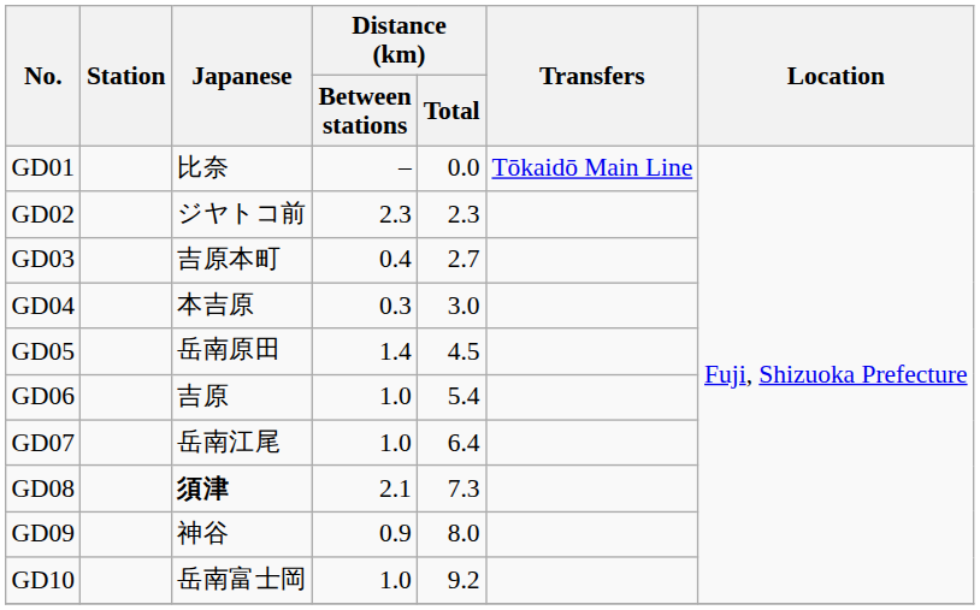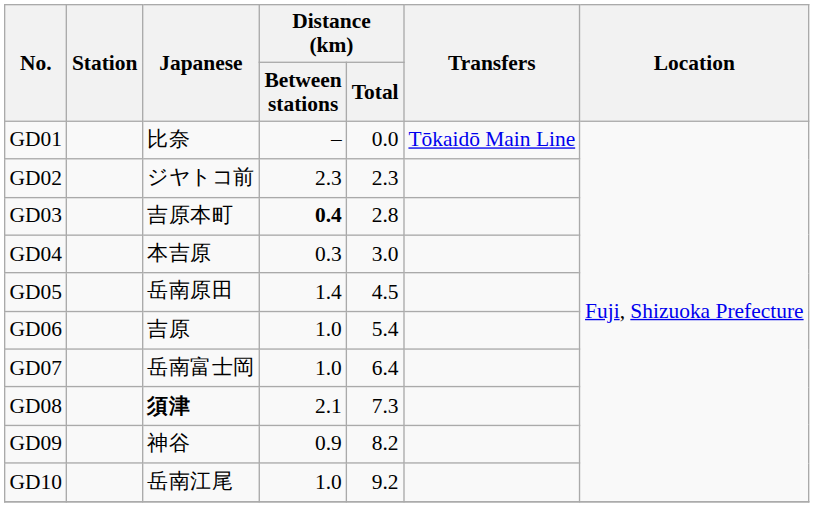GD03 | Distance (km) / Between stations: normal -> bold
GD03 | Distance (km) / Total: 2.7 -> 2.8
GD07 | Japanese: 岳南江尾 -> 岳南富士岡
GD09 | Distance (km) / Total: 8.0 -> 8.2
GD10 | Japanese: 岳南富士岡 -> 岳南江尾
